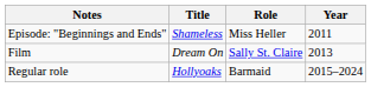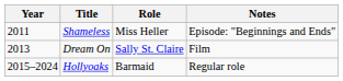columns swapped: Year <-> Notes
